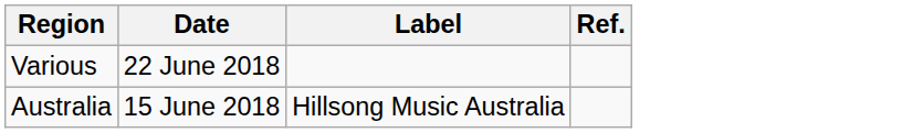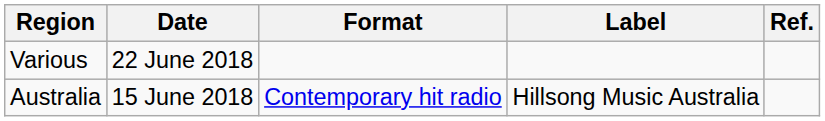+ column: Format | Contemporary hit radio
